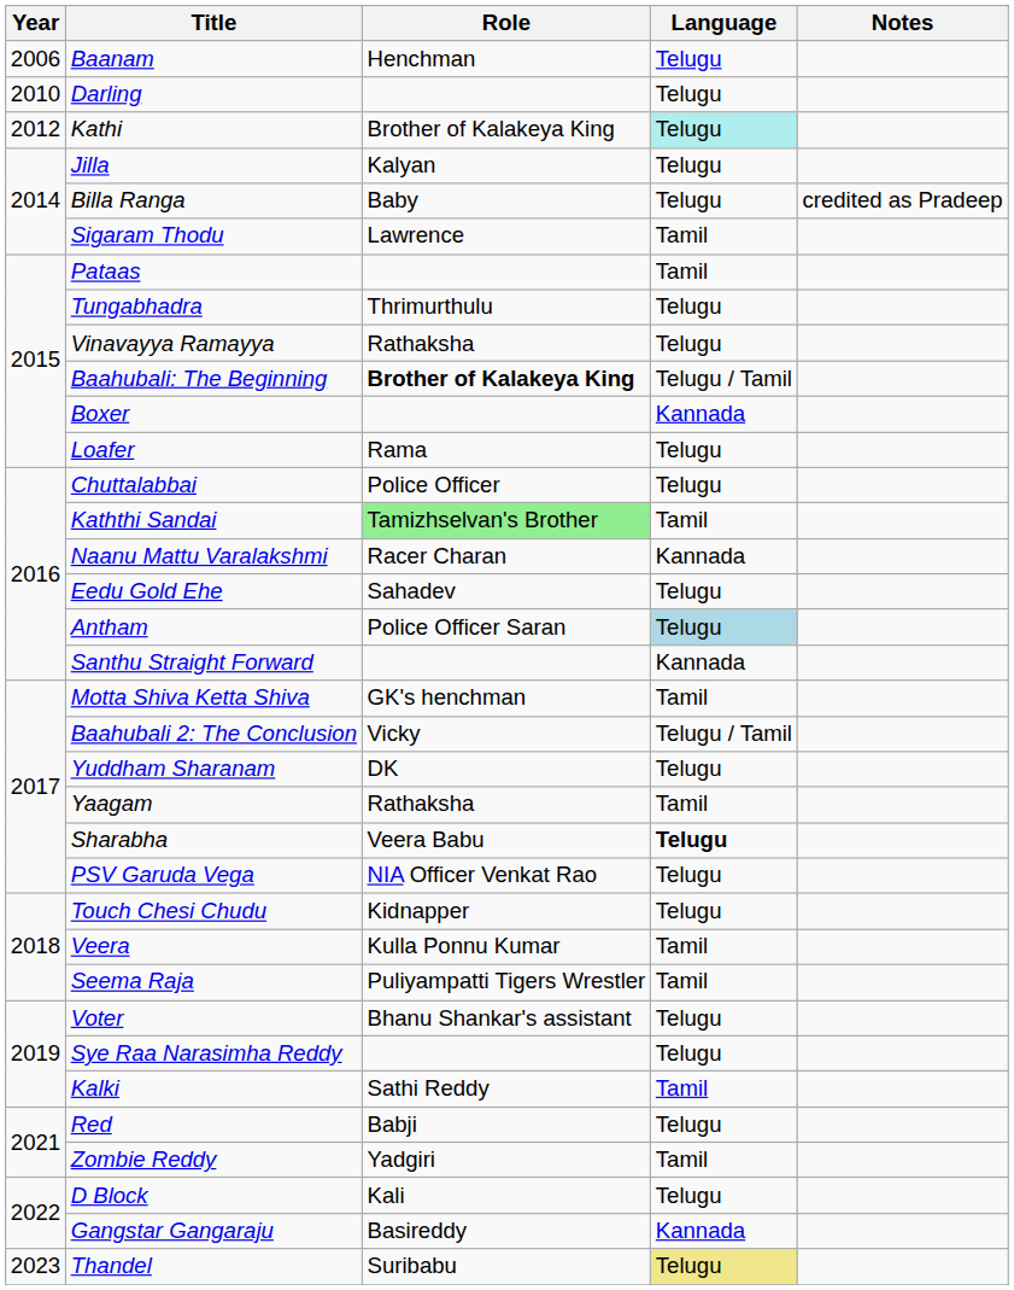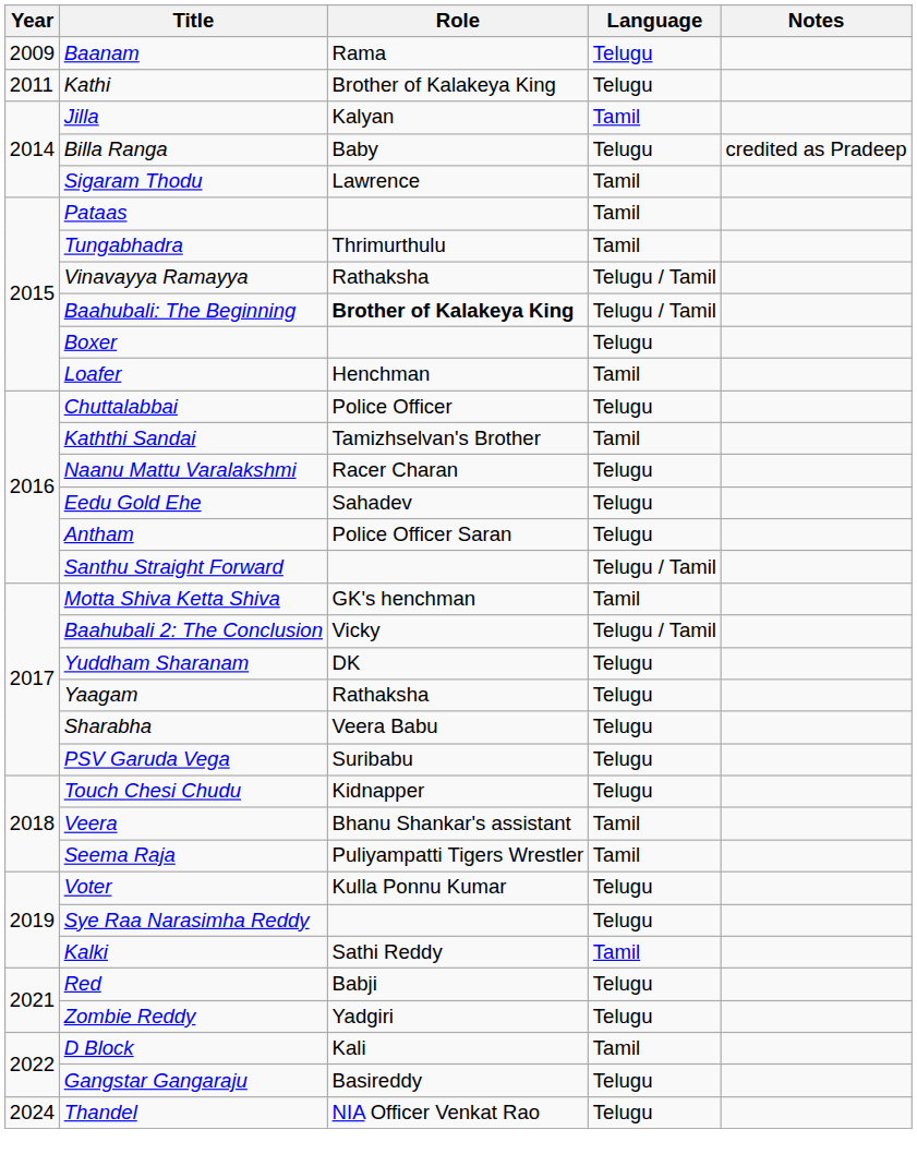Baanam | Year: 2006 -> 2009
Baanam | Role: Henchman -> Rama
- row: 2010 | Darling | Telugu
Kathi | Year: 2012 -> 2011
Kathi | Language: paleturquoise background -> no background
Jilla | Language: Telugu -> Tamil
Tungabhadra | Language: Telugu -> Tamil
Vinavayya Ramayya | Language: Telugu -> Telugu / Tamil
Boxer | Language: Kannada -> Telugu
Loafer | Role: Rama -> Henchman
Loafer | Language: Telugu -> Tamil
Kaththi Sandai | Role: lightgreen background -> no background
Naanu Mattu Varalakshmi | Language: Kannada -> Telugu
Antham | Language: lightblue background -> no background
Santhu Straight Forward | Language: Kannada -> Telugu / Tamil
Yaagam | Language: Tamil -> Telugu
Sharabha | Language: bold -> normal
PSV Garuda Vega | Role: NIA Officer Venkat Rao -> Suribabu
Veera | Role: Kulla Ponnu Kumar -> Bhanu Shankar's assistant
Voter | Role: Bhanu Shankar's assistant -> Kulla Ponnu Kumar
Zombie Reddy | Language: Tamil -> Telugu
D Block | Language: Telugu -> Tamil
Gangstar Gangaraju | Language: Kannada -> Telugu
Thandel | Year: 2023 -> 2024
Thandel | Role: Suribabu -> NIA Officer Venkat Rao
Thandel | Language: khaki background -> no background
